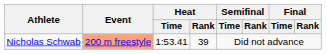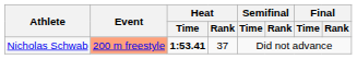Nicholas Schwab | Heat / Time: normal -> bold
Nicholas Schwab | Heat / Rank: 39 -> 37
